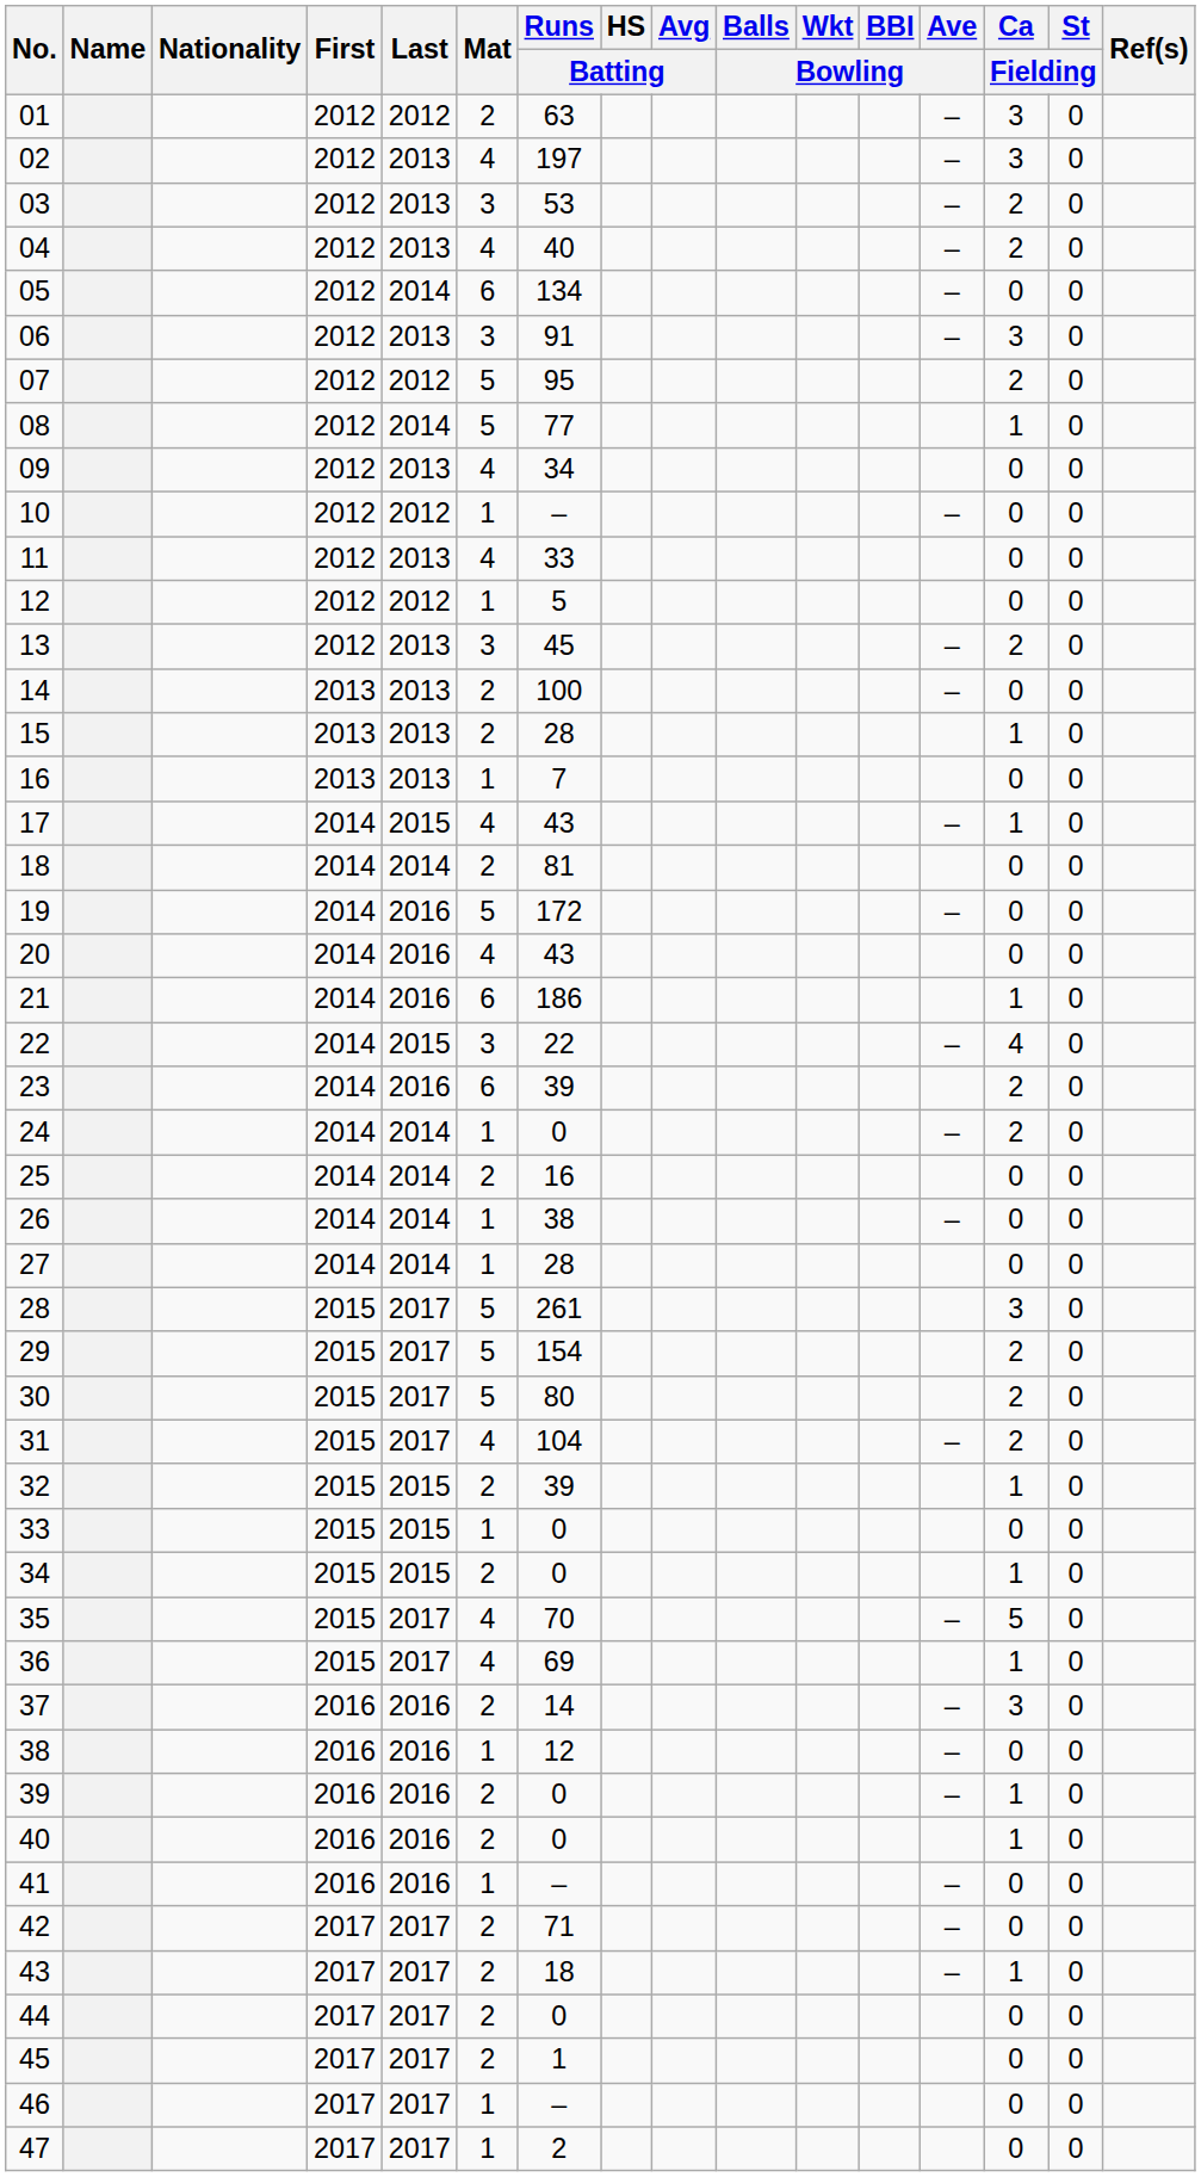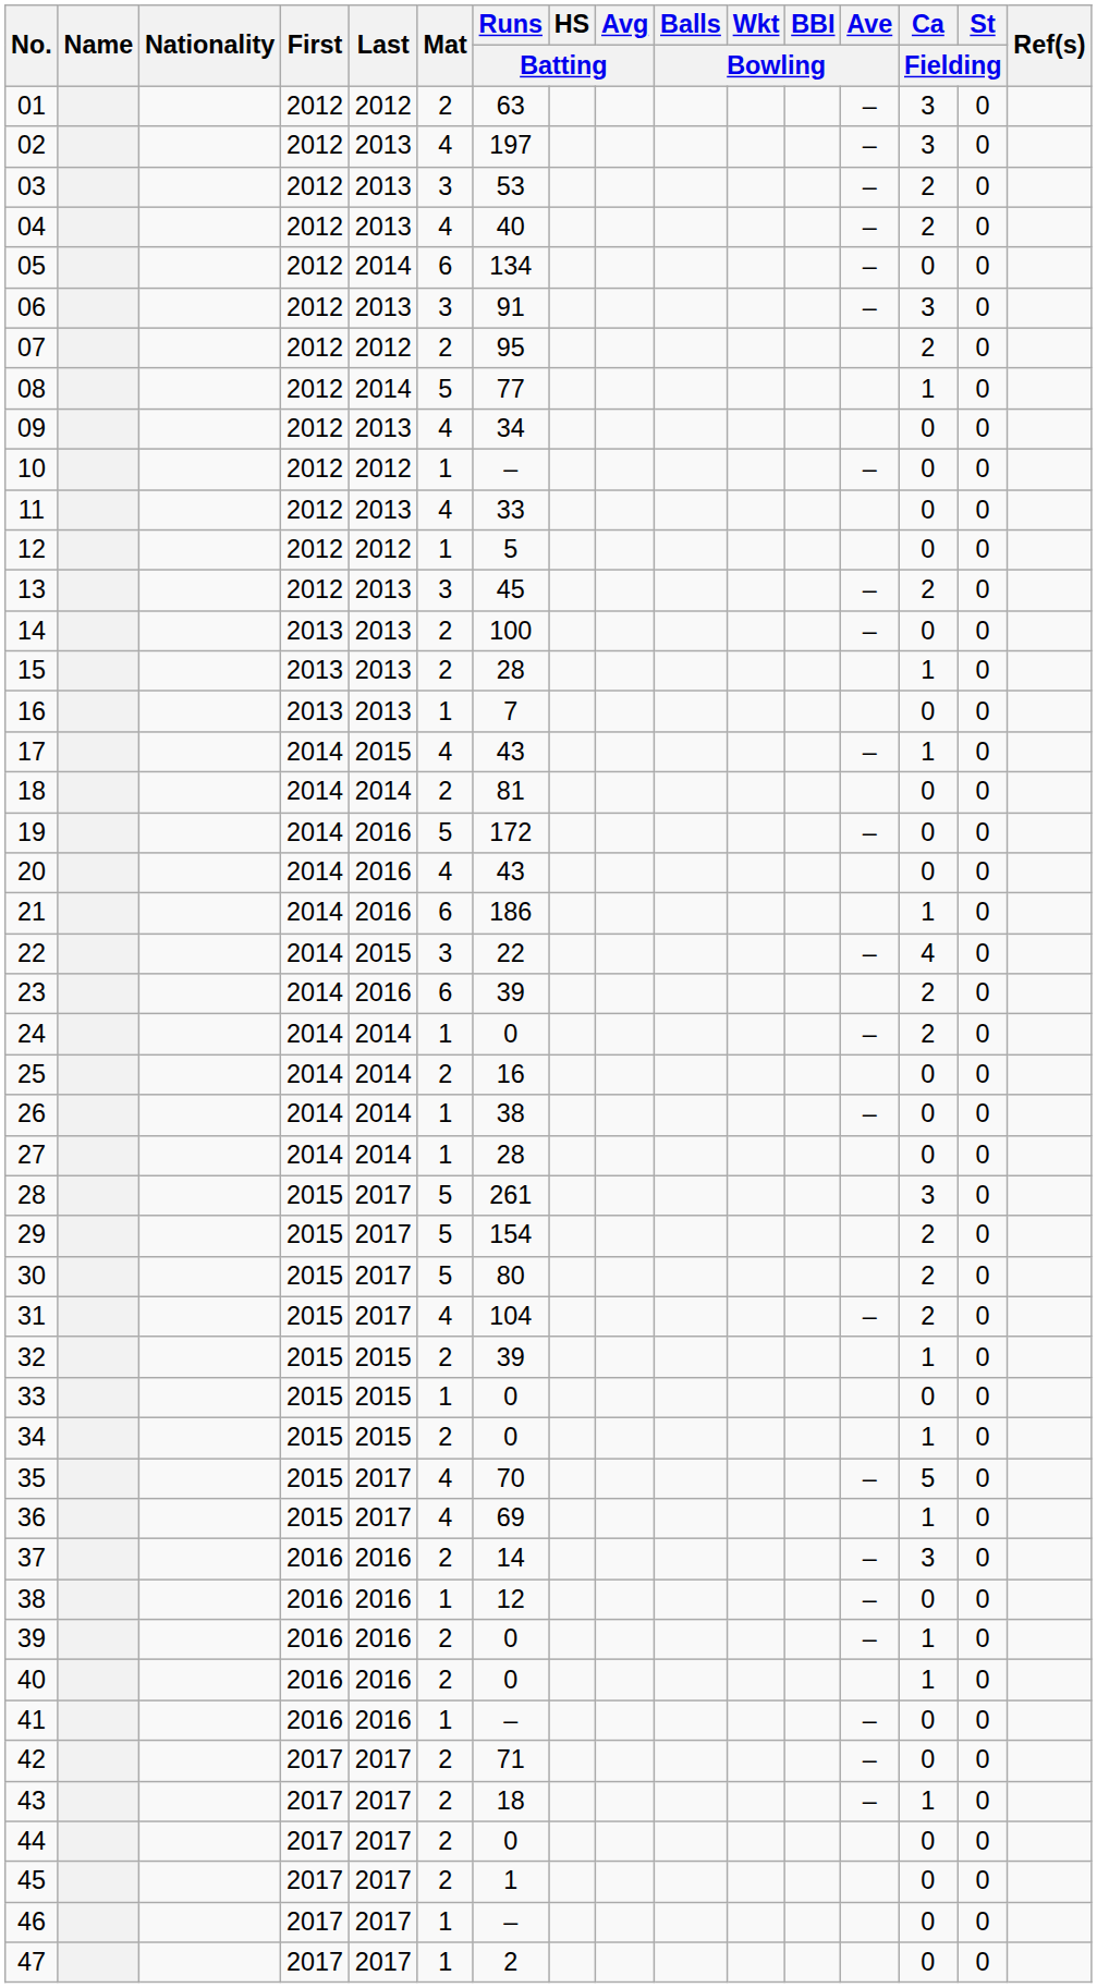07 | Mat: 5 -> 2
